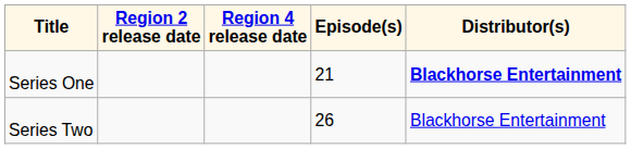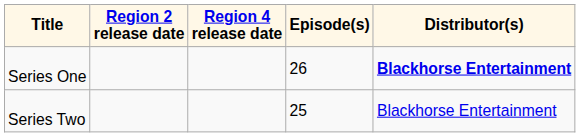Series One | Episode(s): 21 -> 26
Series Two | Episode(s): 26 -> 25
